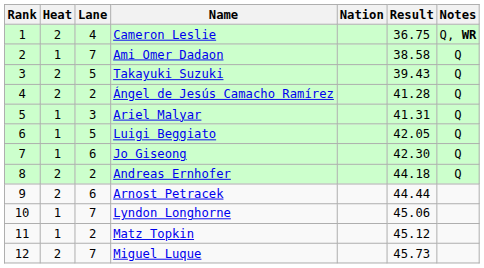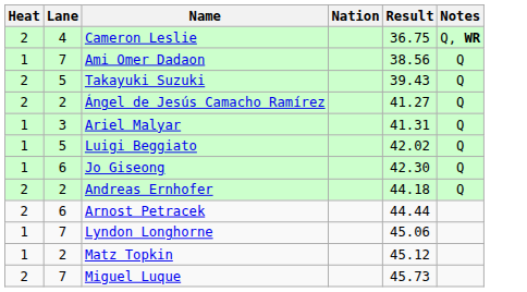- column: Rank | 1 | 2 | 3 | 4 | 5 | 6 | 7 | 8 | 9 | 10 | 11 | 12
Ami Omer Dadaon | Result: 38.58 -> 38.56
Ángel de Jesús Camacho Ramírez | Result: 41.28 -> 41.27
Luigi Beggiato | Result: 42.05 -> 42.02
